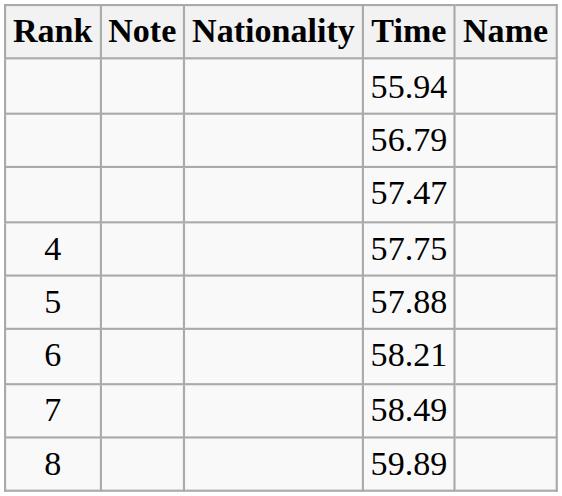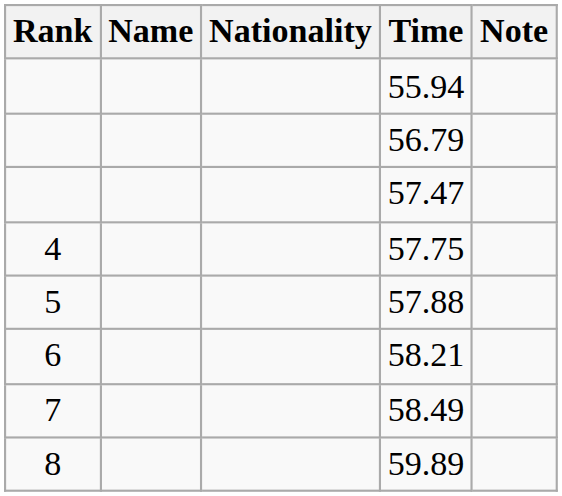columns swapped: Name <-> Note
